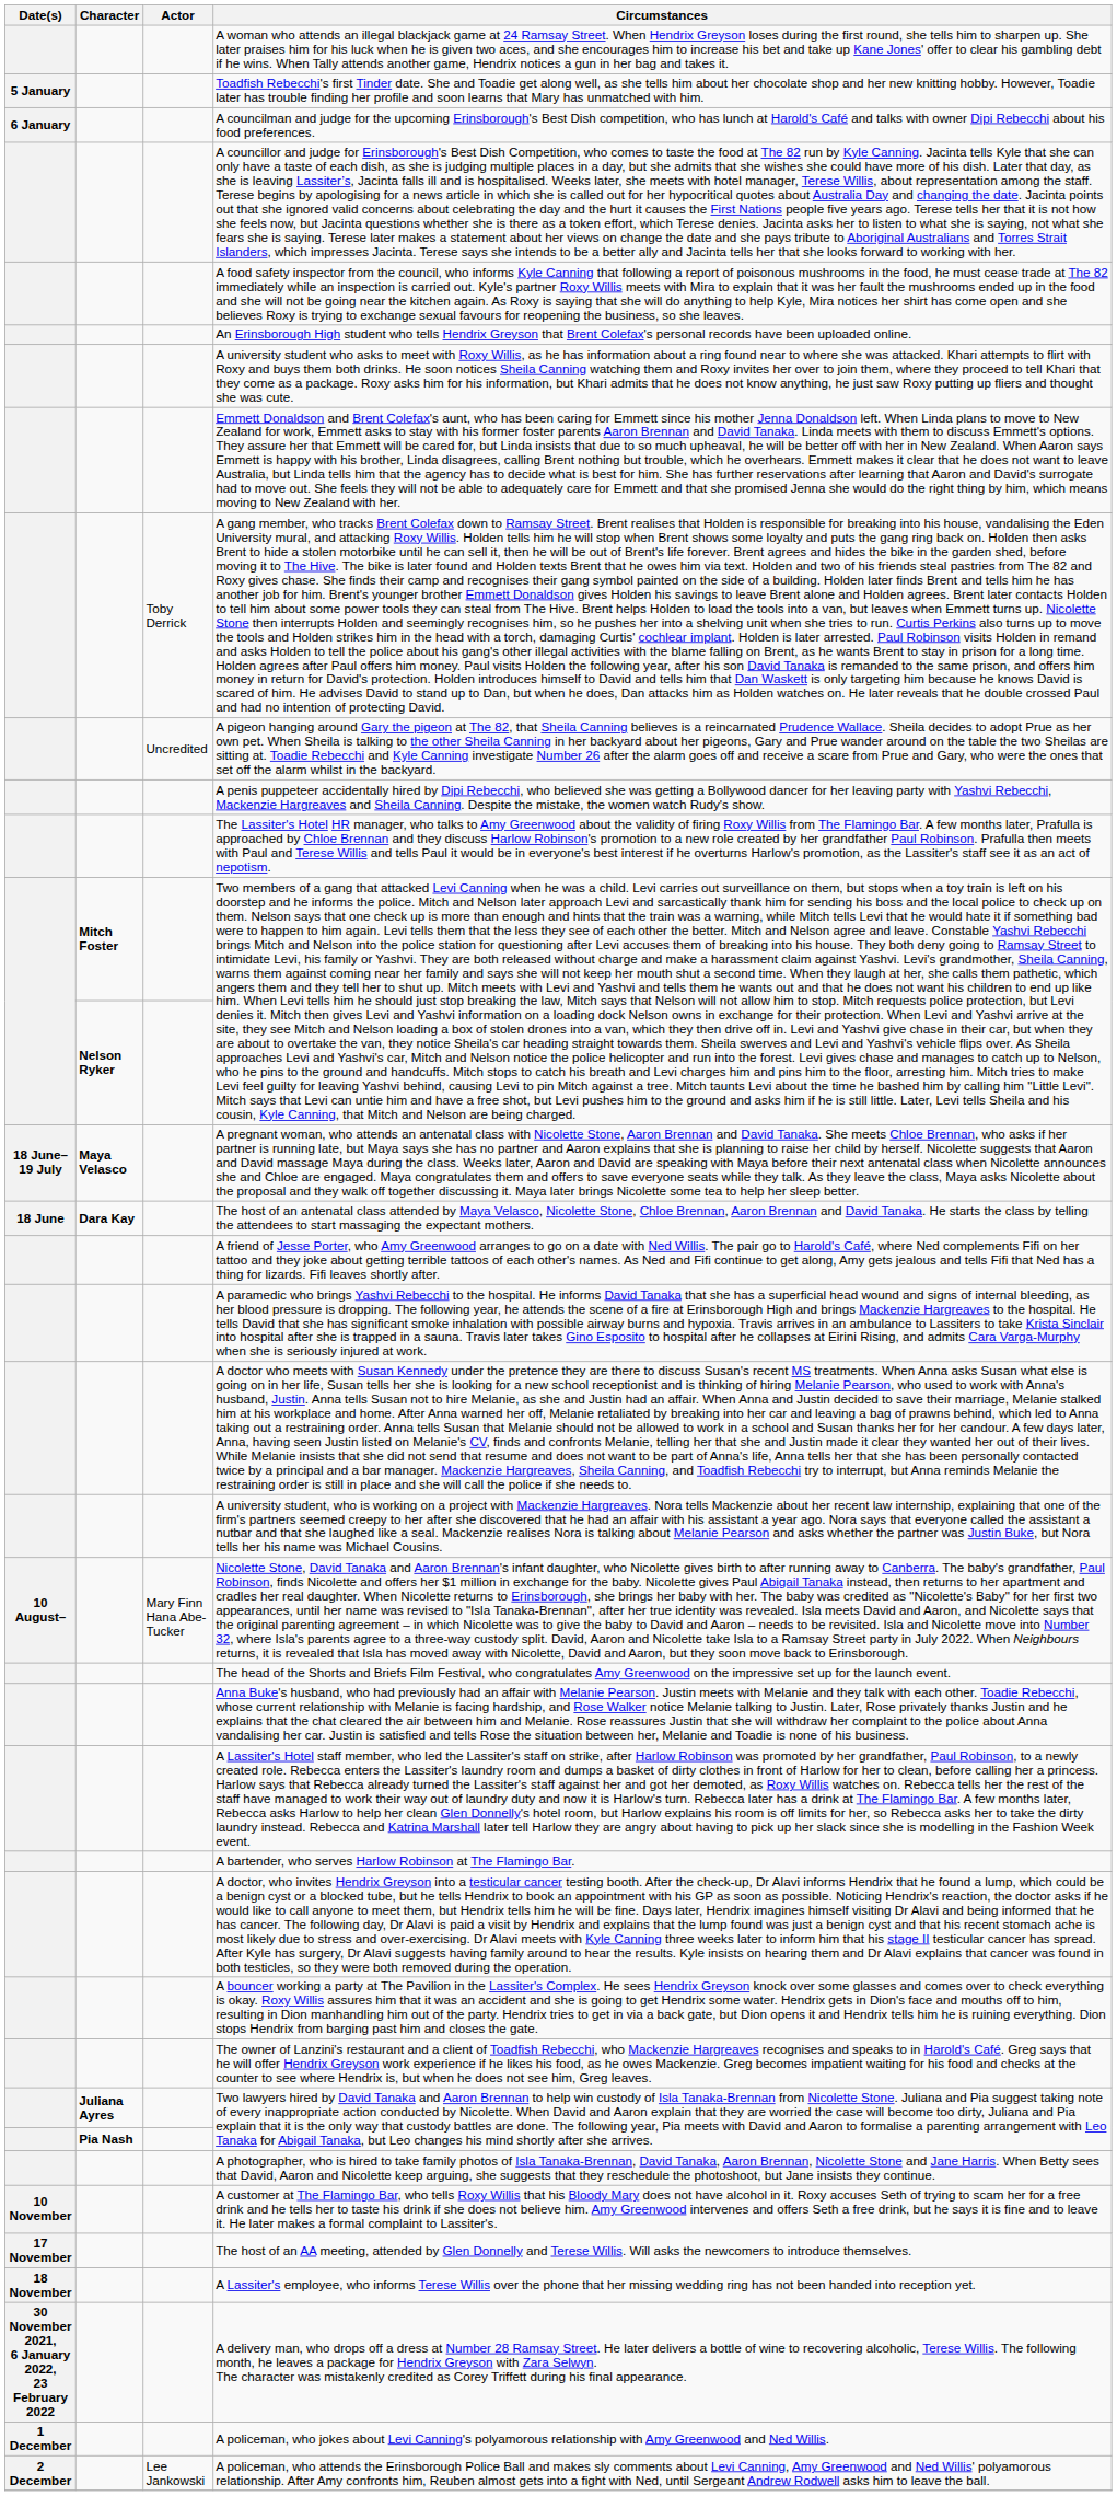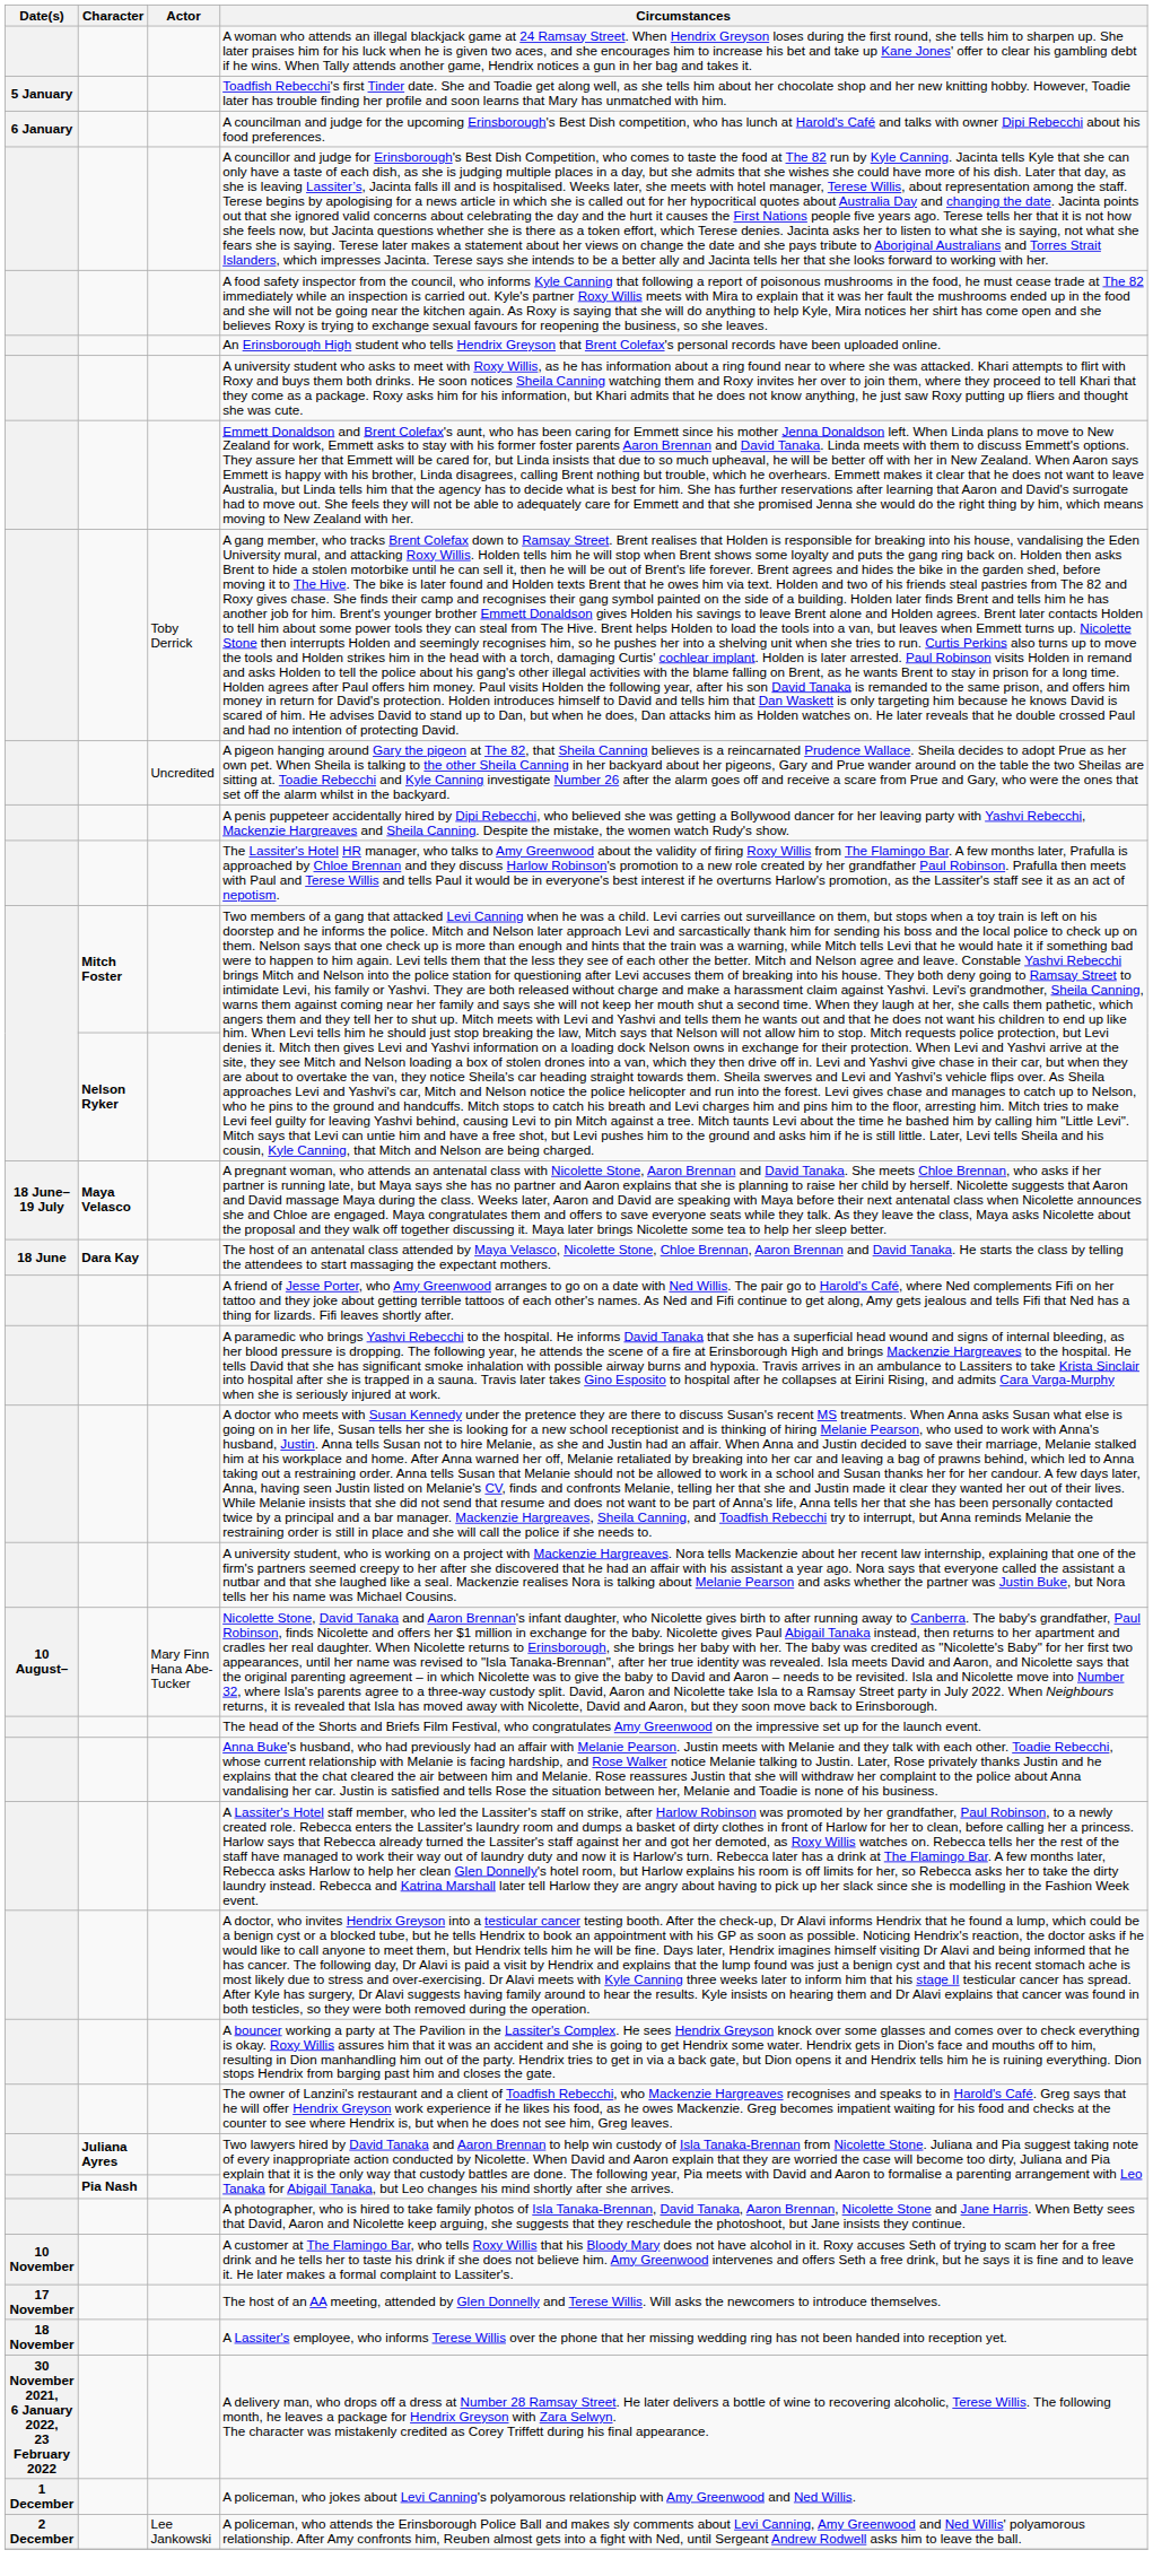- row: A bartender, who serves Harlow Robinson at The Flamingo Bar.
